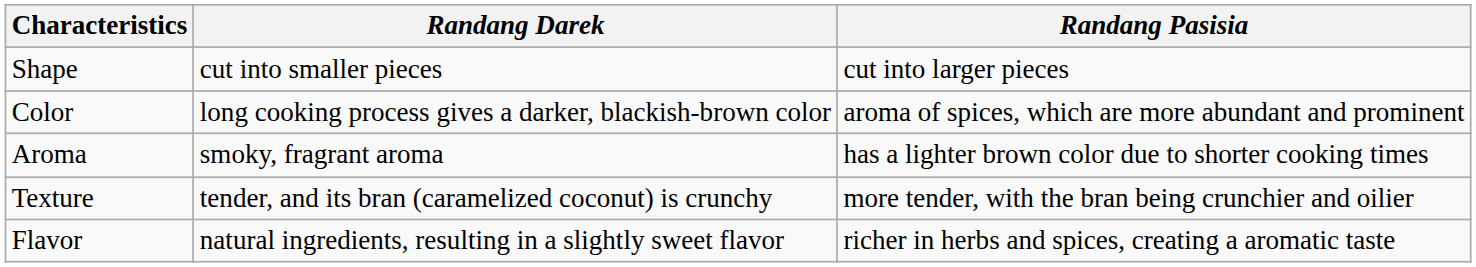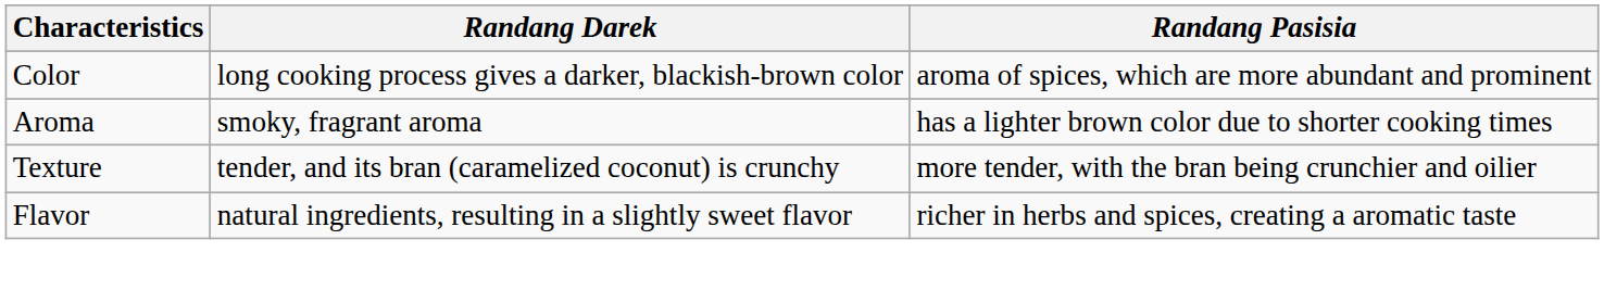- row: Shape | cut into smaller pieces | cut into larger pieces
